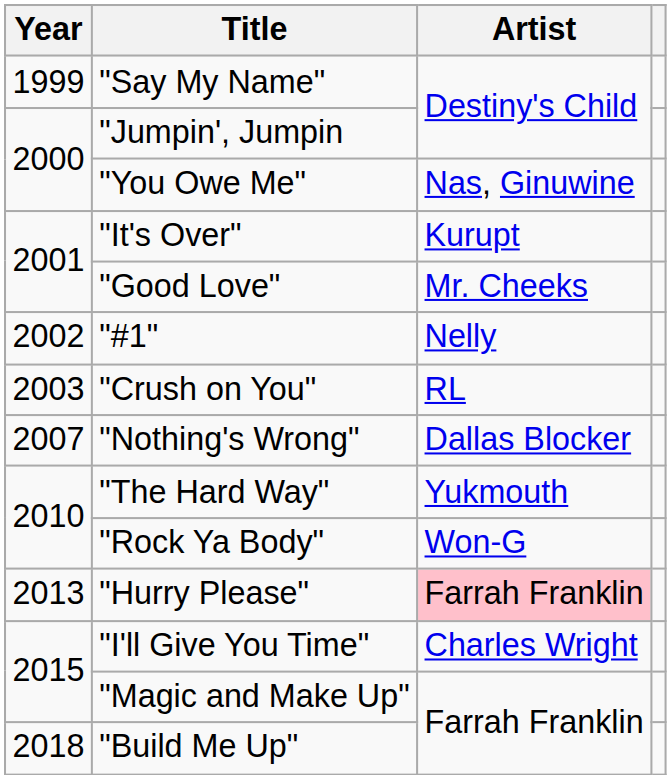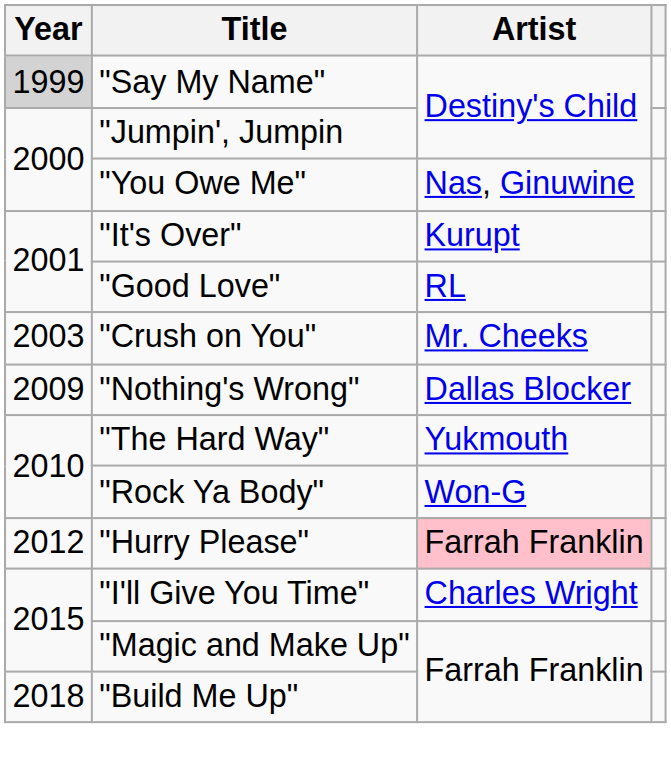"Say My Name" | Year: no background -> lightgrey background
"Good Love" | Artist: Mr. Cheeks -> RL
- row: 2002 | "#1" | Nelly
"Crush on You" | Artist: RL -> Mr. Cheeks
"Nothing's Wrong" | Year: 2007 -> 2009
"Hurry Please" | Year: 2013 -> 2012
